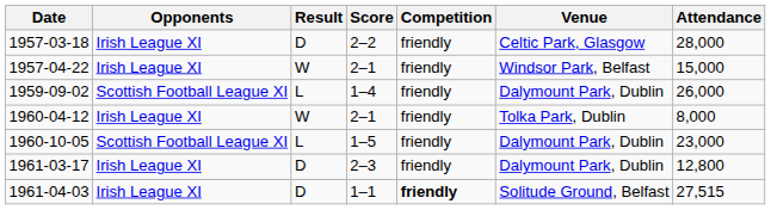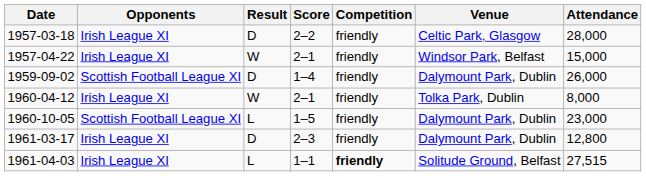1959-09-02 | Result: L -> D
1961-04-03 | Result: D -> L
